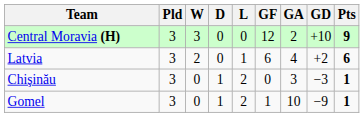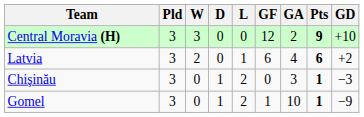columns swapped: GD <-> Pts
